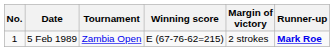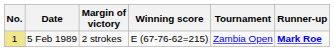columns swapped: Tournament <-> Margin of victory
5 Feb 1989 | No.: no background -> khaki background
